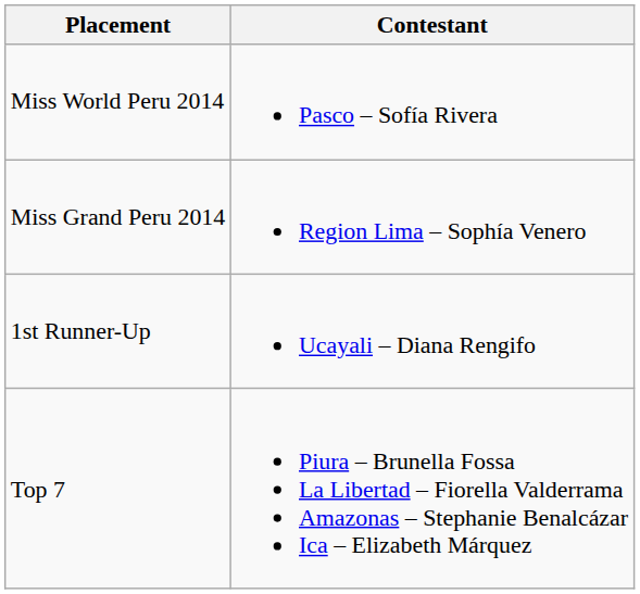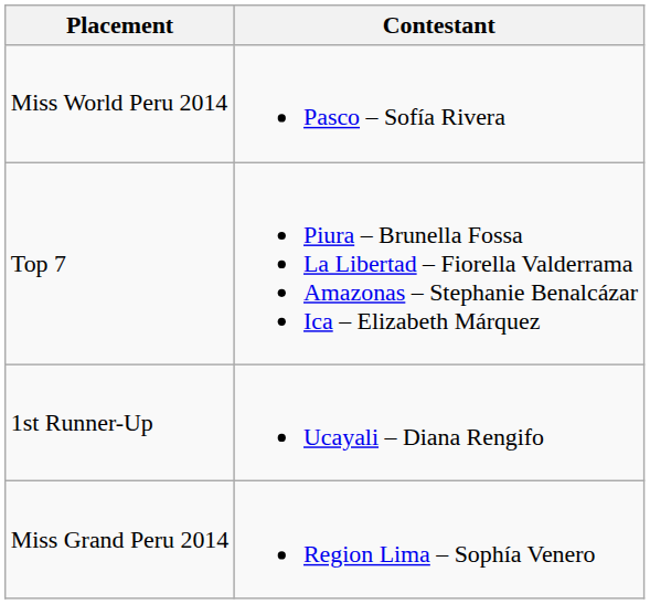rows swapped: Miss Grand Peru 2014 <-> Top 7
